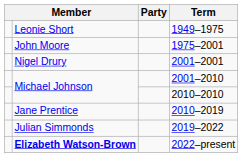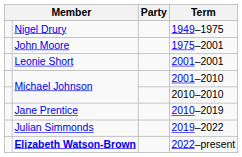1949–1975 | column 2: Leonie Short -> Nigel Drury
2001–2001 | column 2: Nigel Drury -> Leonie Short
